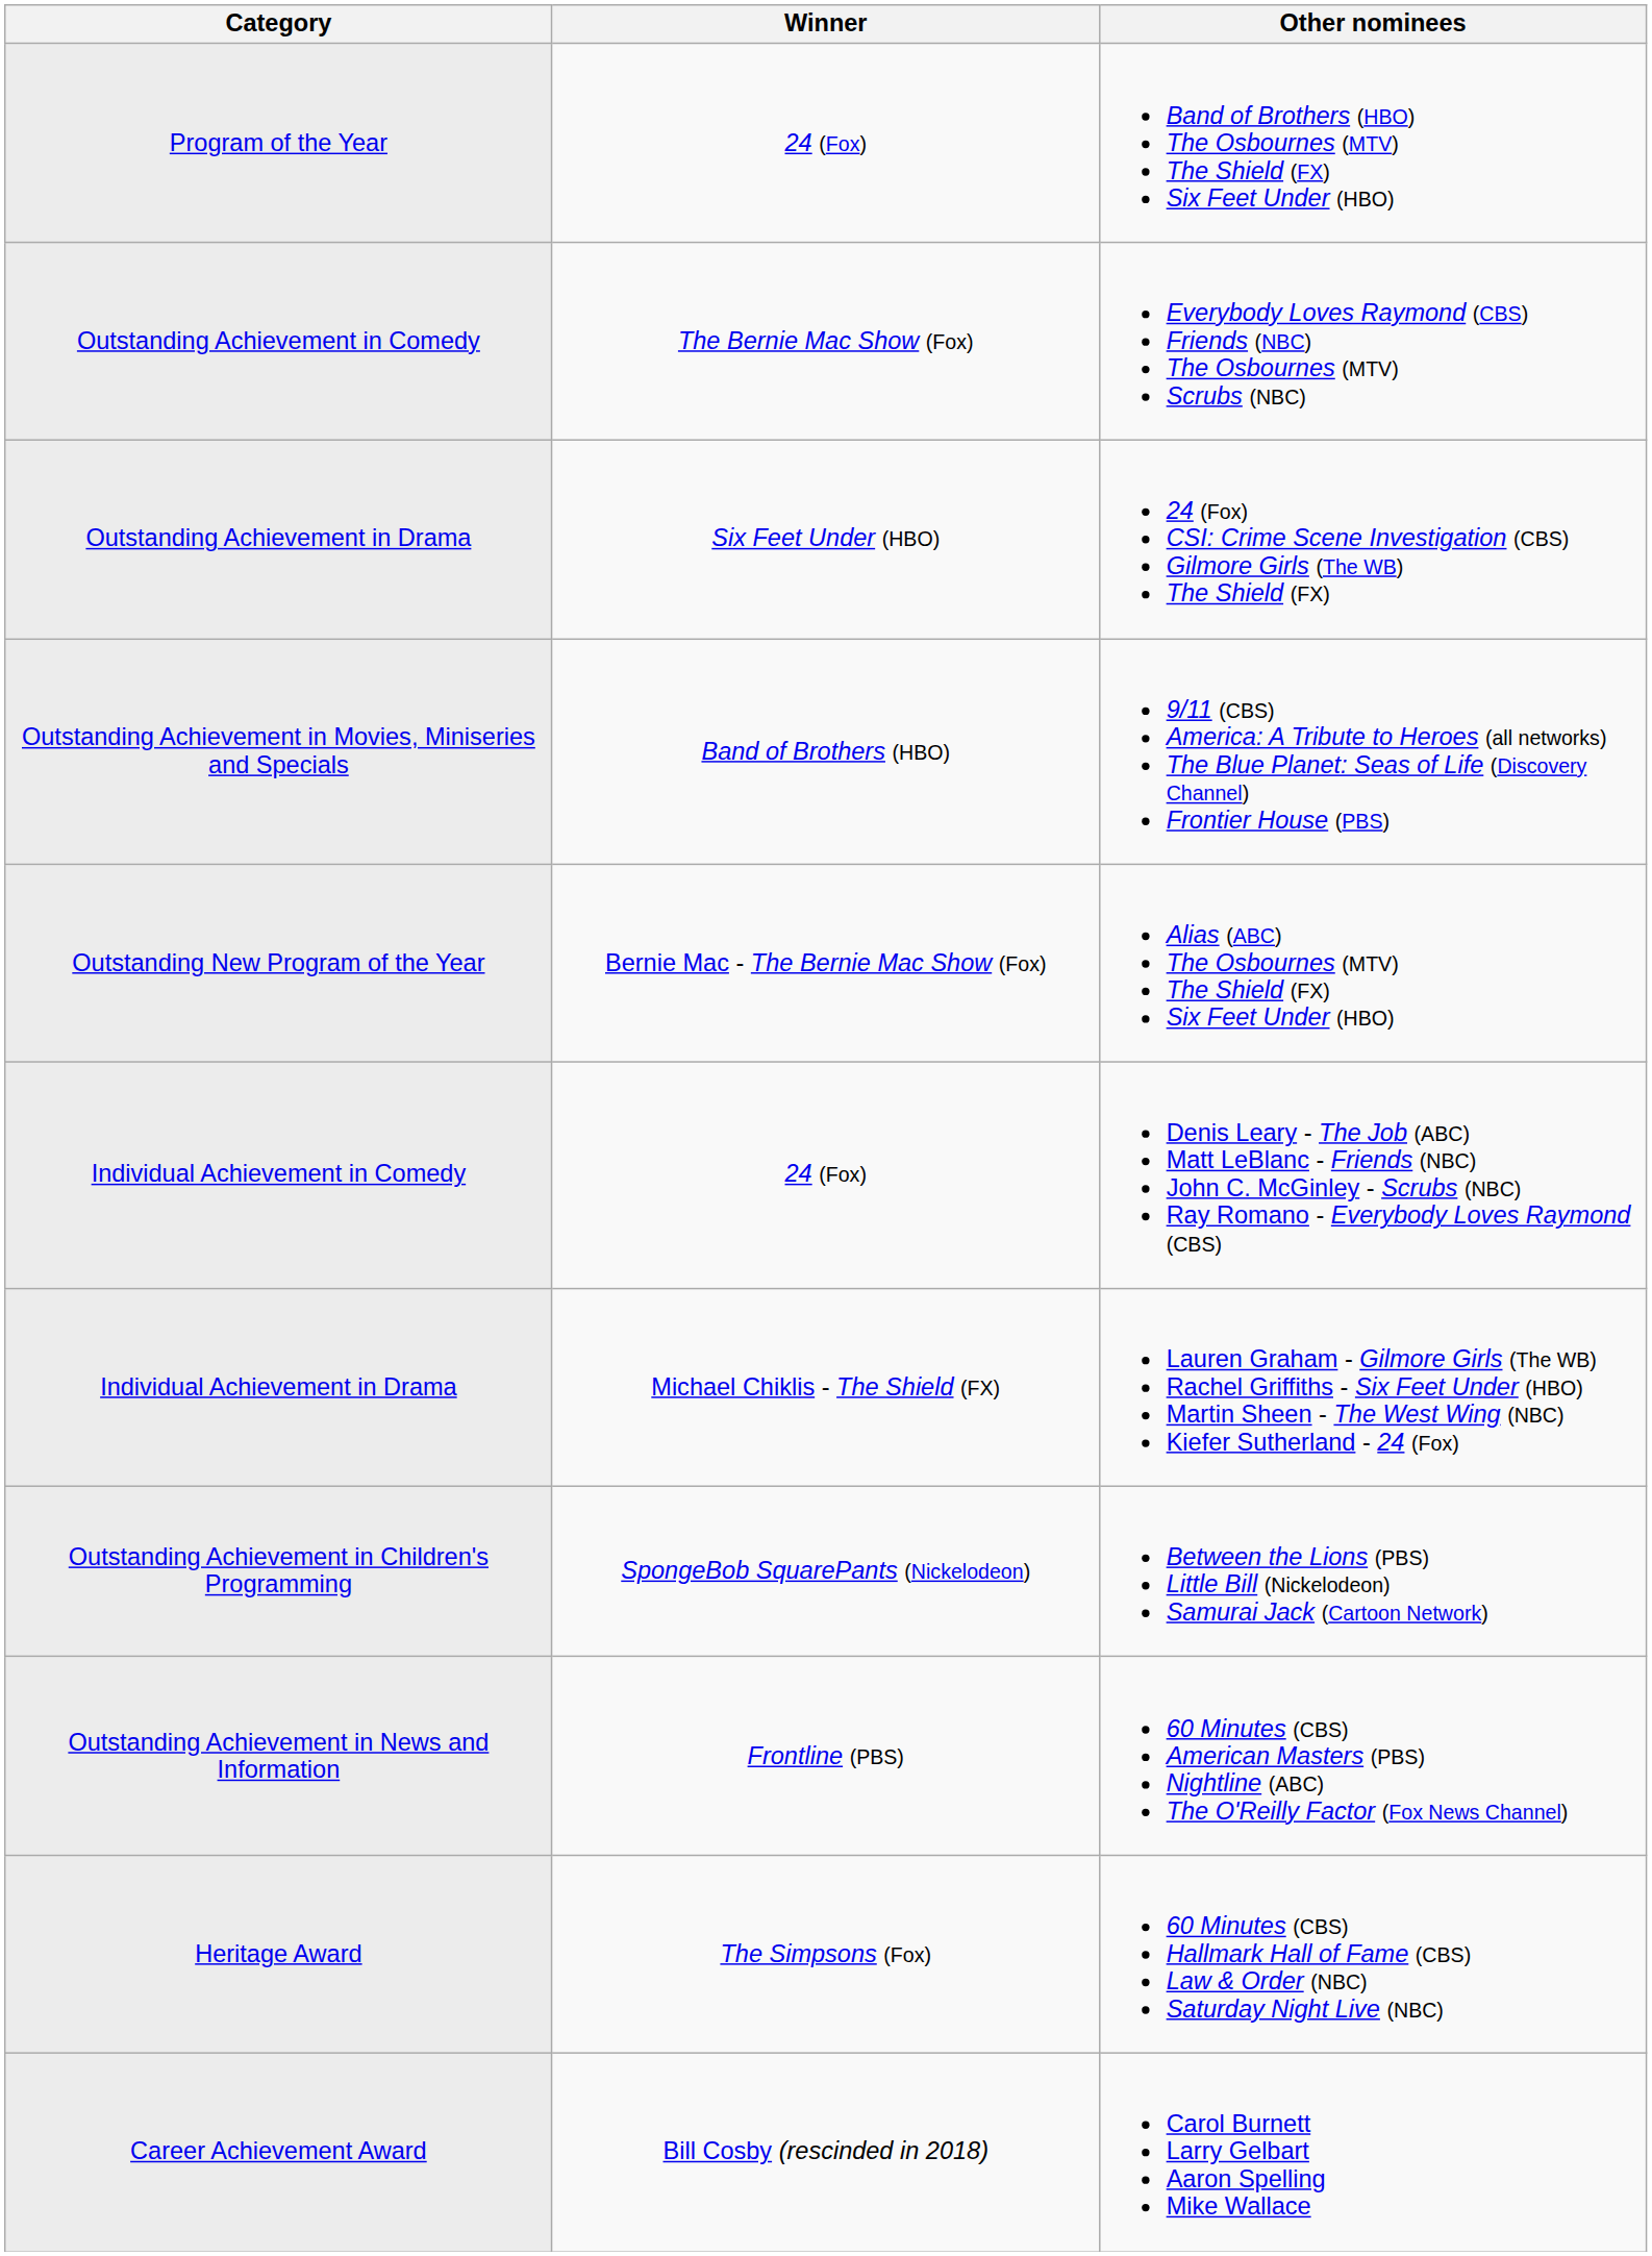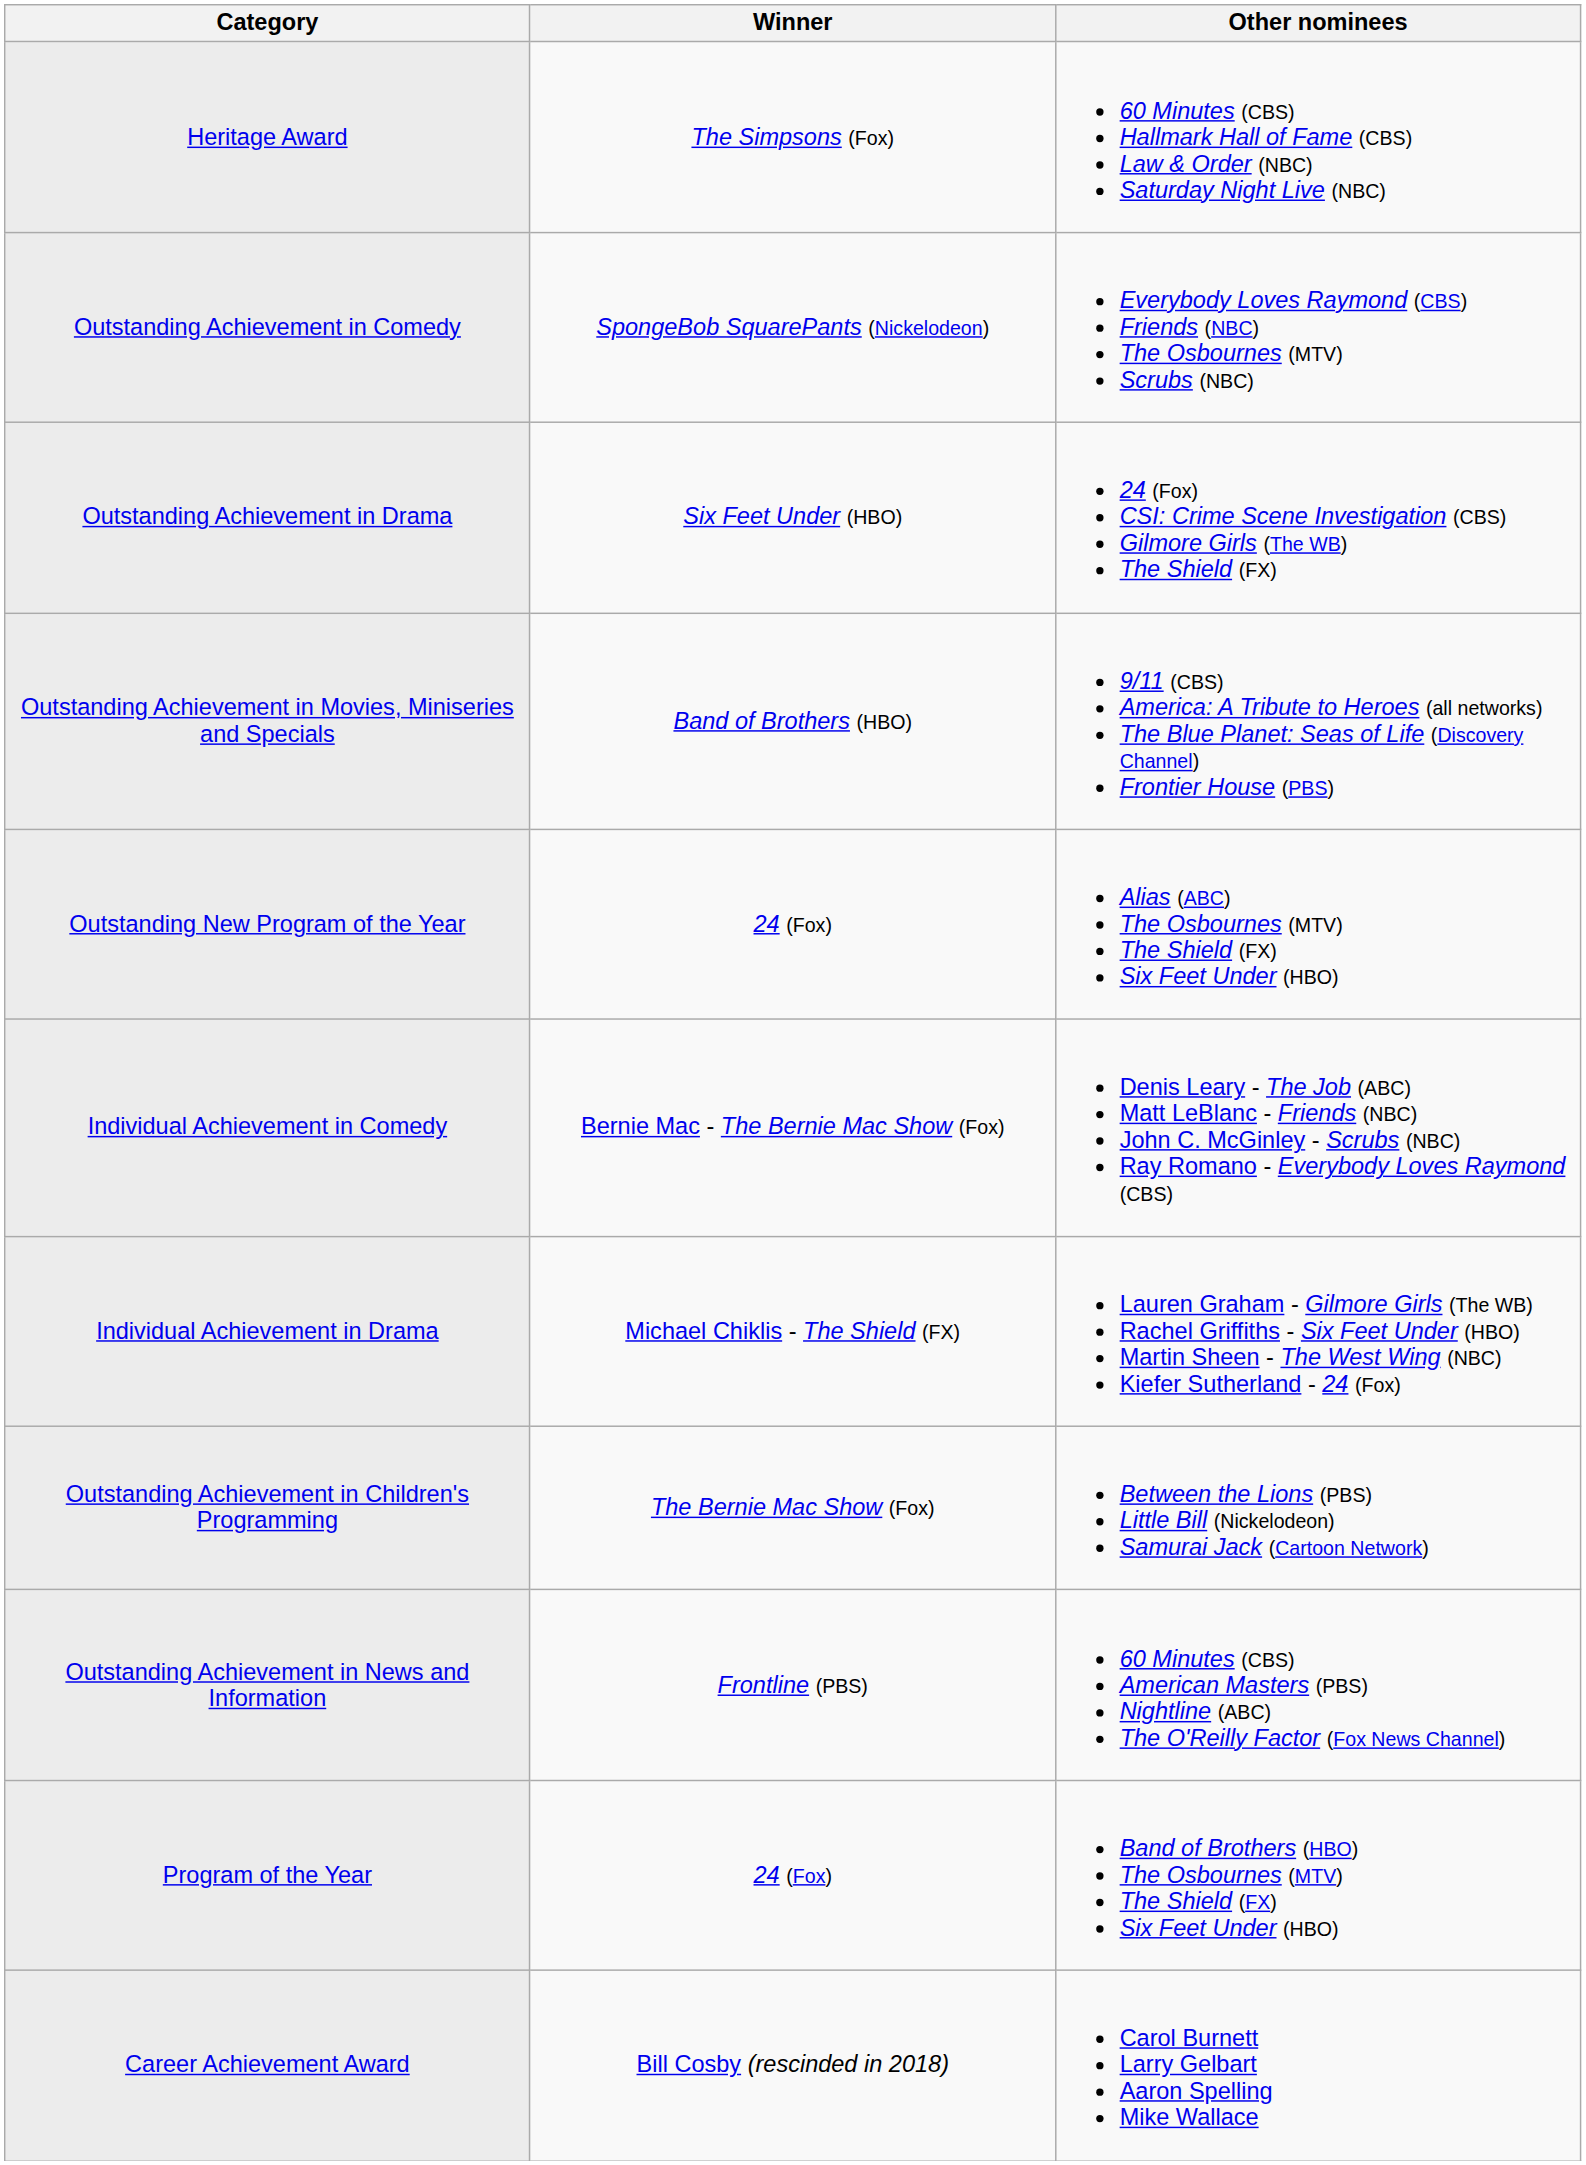rows swapped: Program of the Year <-> Heritage Award
Outstanding Achievement in Comedy | Winner: The Bernie Mac Show (Fox) -> SpongeBob SquarePants (Nickelodeon)
Outstanding New Program of the Year | Winner: Bernie Mac - The Bernie Mac Show (Fox) -> 24 (Fox)
Individual Achievement in Comedy | Winner: 24 (Fox) -> Bernie Mac - The Bernie Mac Show (Fox)
Outstanding Achievement in Children's Programming | Winner: SpongeBob SquarePants (Nickelodeon) -> The Bernie Mac Show (Fox)
